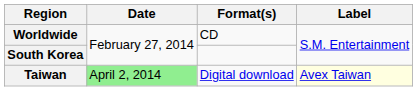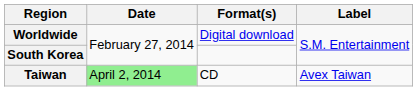Worldwide | Format(s): CD -> Digital download
Taiwan | Format(s): Digital download -> CD
Taiwan | Label: lightyellow background -> no background
